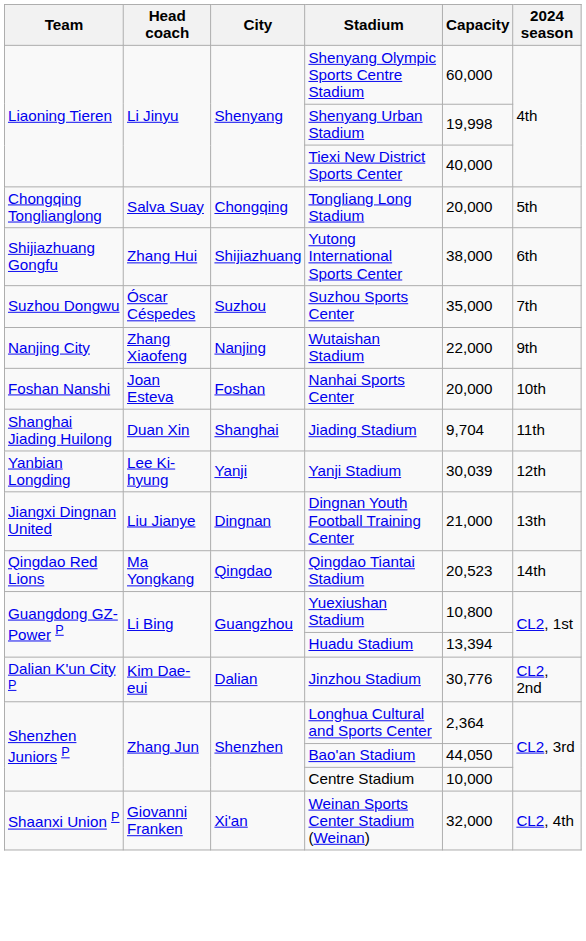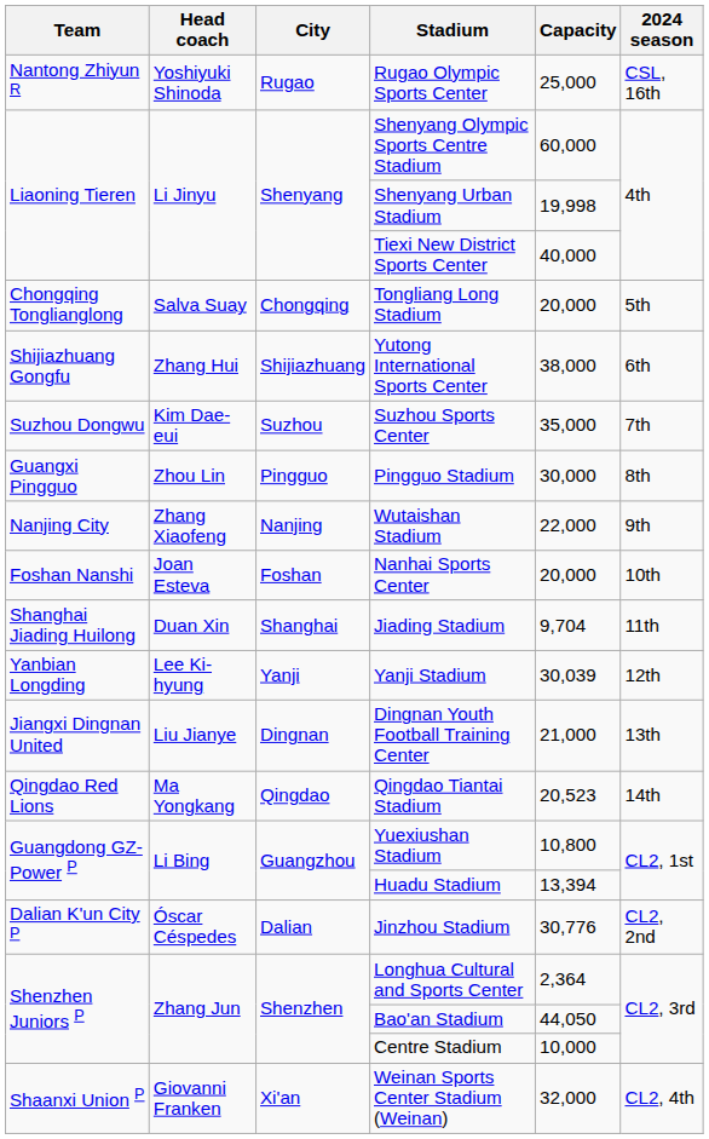+ row: Nantong Zhiyun R | Yoshiyuki Shinoda | Rugao | Rugao Olympic Sports Center | 25,000 | CSL, 16th
Suzhou Sports Center | Head coach: Óscar Céspedes -> Kim Dae-eui
+ row: Guangxi Pingguo | Zhou Lin | Pingguo | Pingguo Stadium | 30,000 | 8th
Jinzhou Stadium | Head coach: Kim Dae-eui -> Óscar Céspedes
